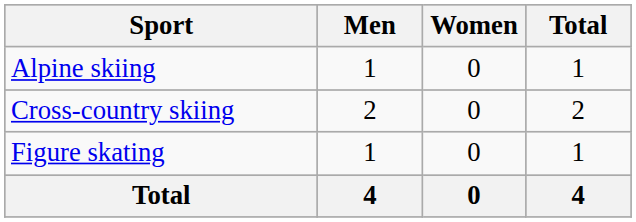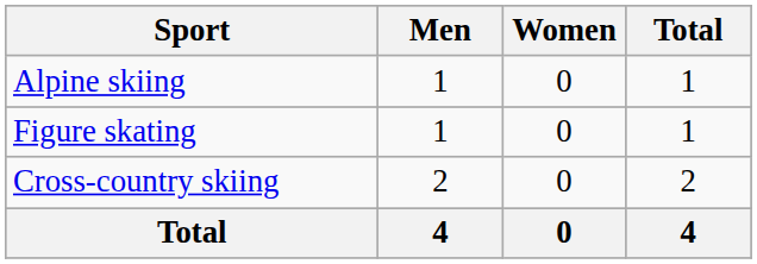rows swapped: Cross-country skiing <-> Figure skating
